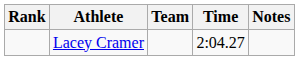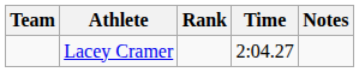columns swapped: Rank <-> Team
